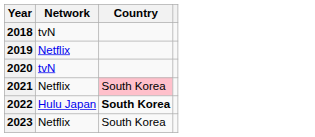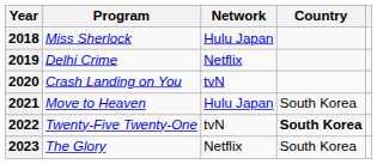+ column: Program | Miss Sherlock | Delhi Crime | Crash Landing on You | Move to Heaven | Twenty-Five Twenty-One | The Glory
2018 | Network: tvN -> Hulu Japan
2021 | Network: Netflix -> Hulu Japan
2021 | Country: pink background -> no background
2022 | Network: Hulu Japan -> tvN
